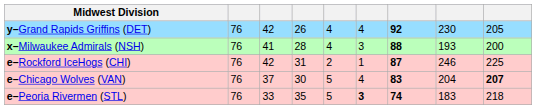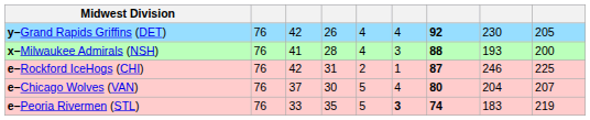e–Chicago Wolves (VAN) | column 7: 83 -> 80
e–Chicago Wolves (VAN) | column 9: bold -> normal
e–Peoria Rivermen (STL) | column 9: 218 -> 219
